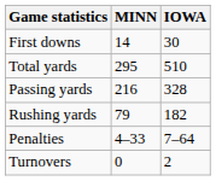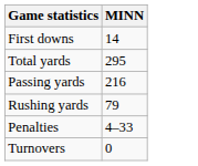- column: IOWA | 30 | 510 | 328 | 182 | 7–64 | 2
